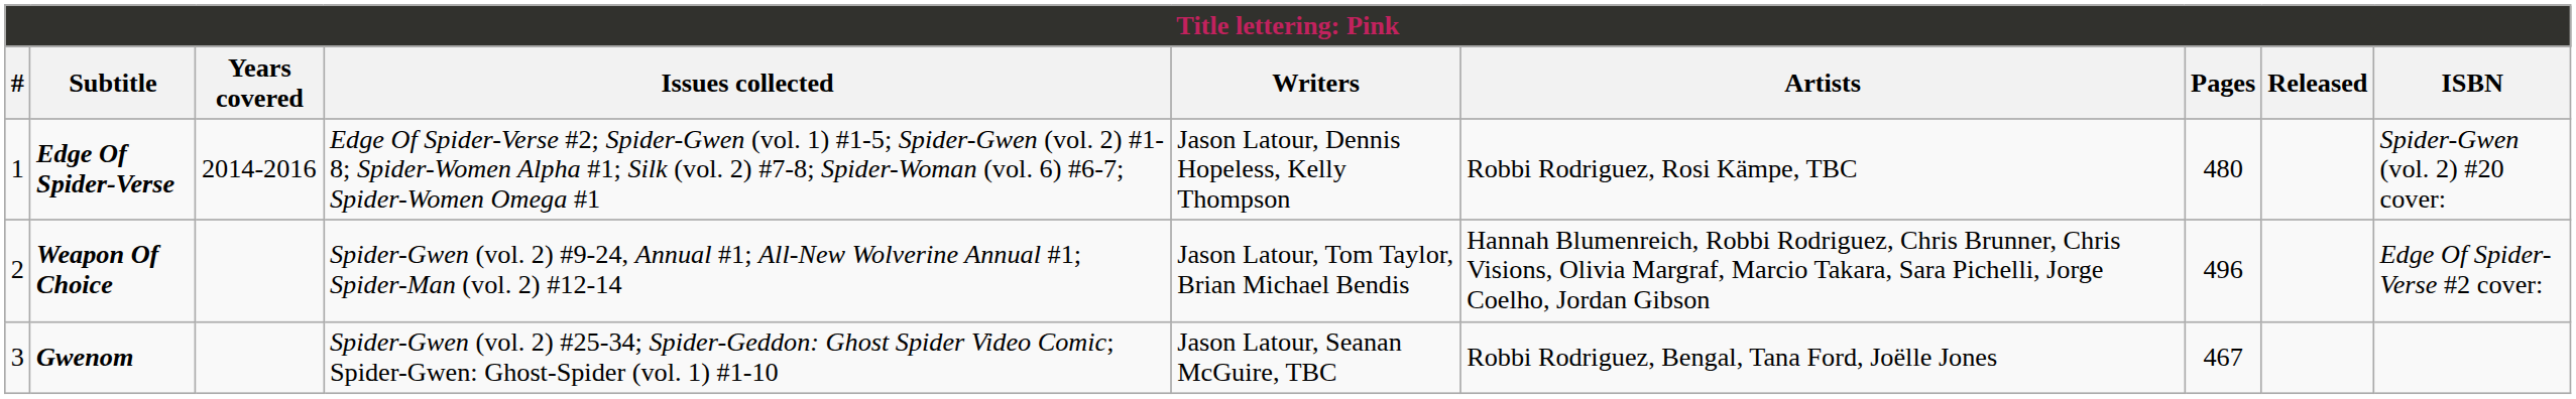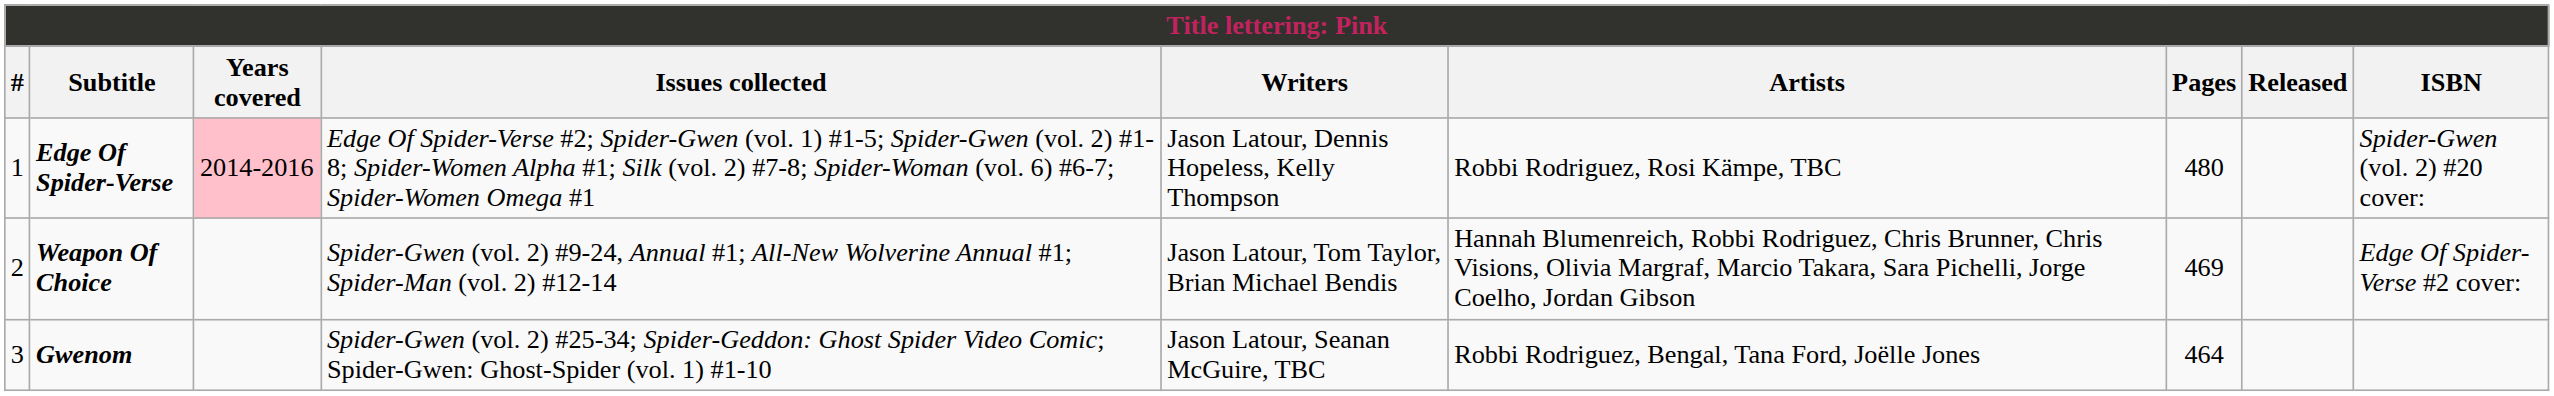Edge Of Spider-Verse | Years covered: no background -> pink background
Weapon Of Choice | Pages: 496 -> 469
Gwenom | Pages: 467 -> 464
